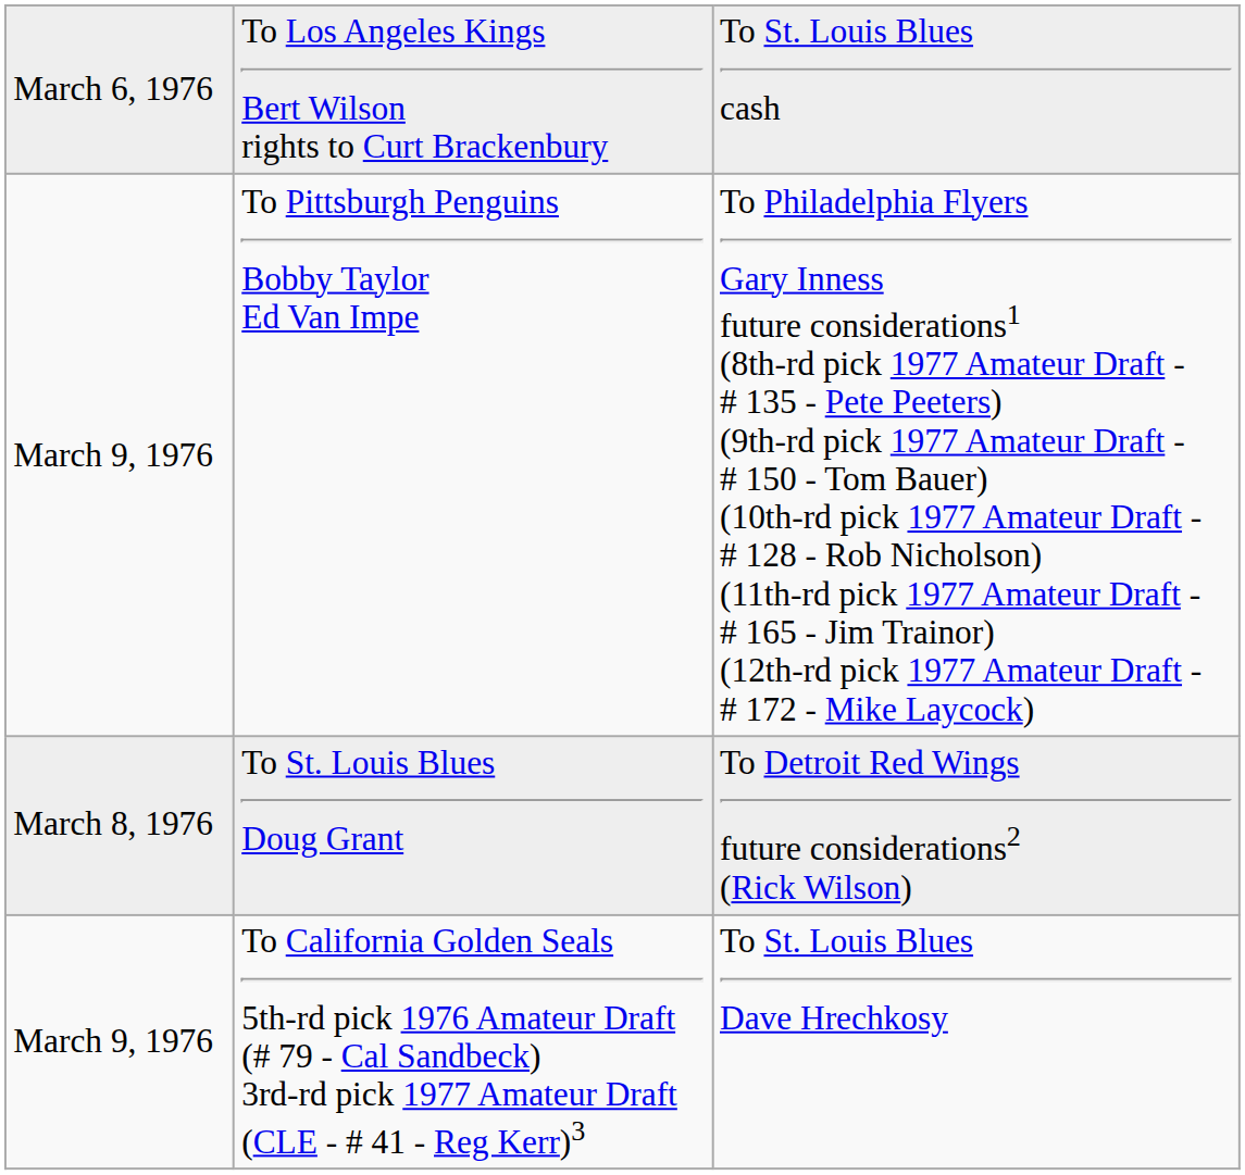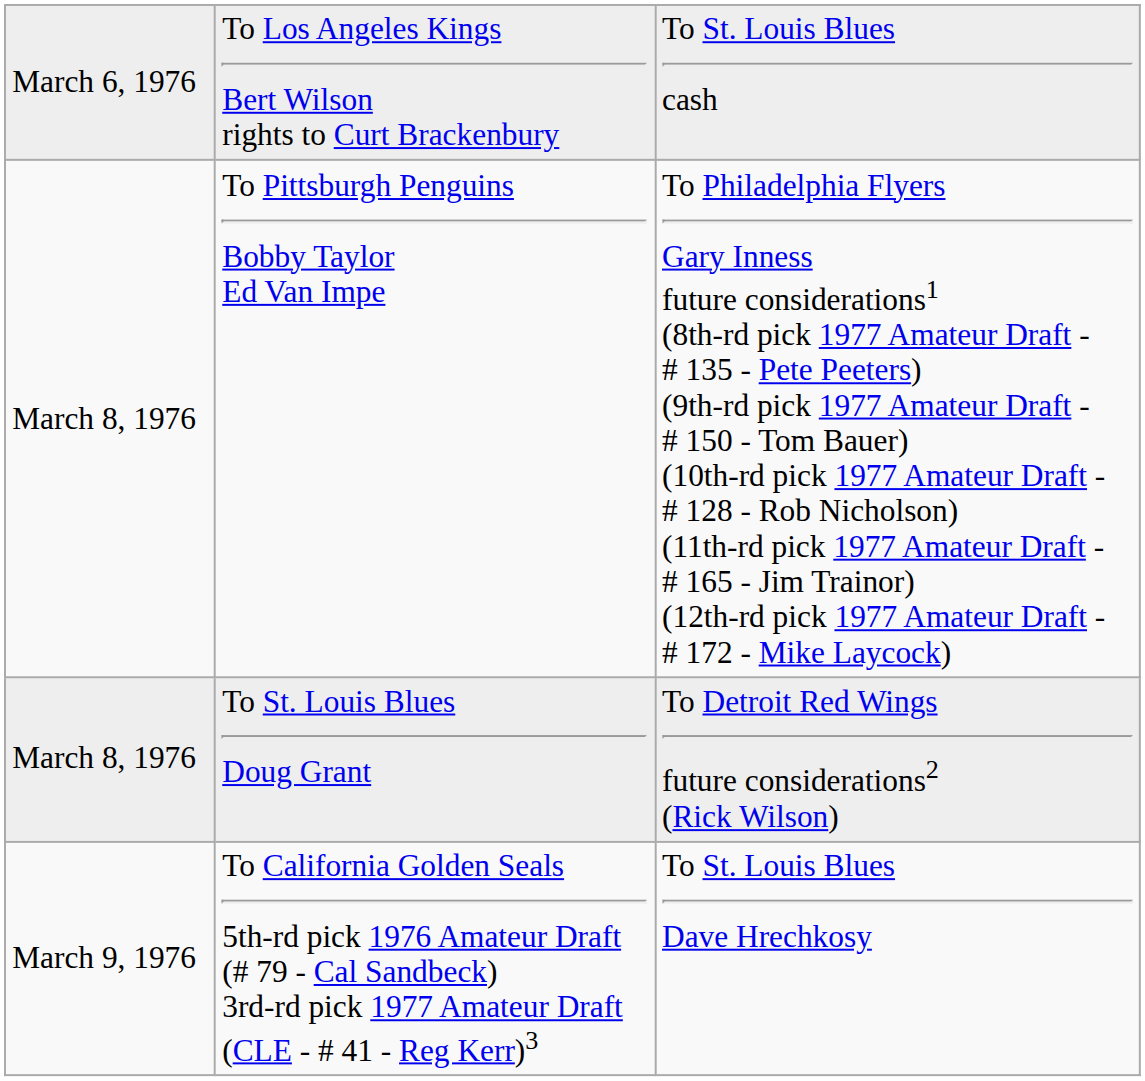To Pittsburgh Penguins Bobby Taylor Ed Van Impe | column 1: March 9, 1976 -> March 8, 1976
